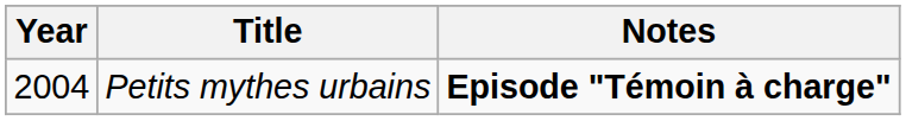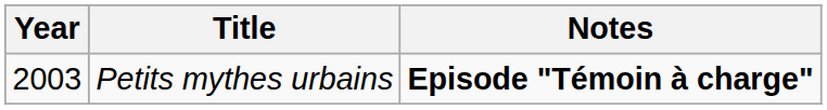Petits mythes urbains | Year: 2004 -> 2003
